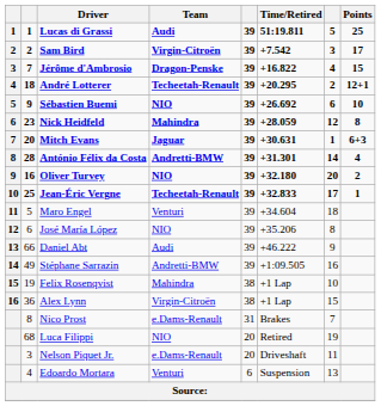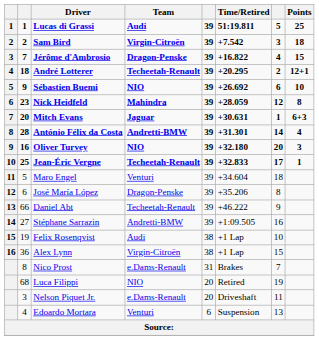Sam Bird | Points: 17 -> 18
Oliver Turvey | Points: 2 -> 3
José María López | Team: NIO -> Dragon-Penske
Daniel Abt | Team: Audi -> Techeetah-Renault
Stéphane Sarrazin | column 2: 49 -> 27
Felix Rosenqvist | Team: Mahindra -> Audi
